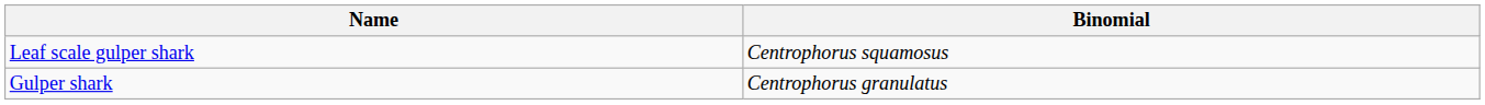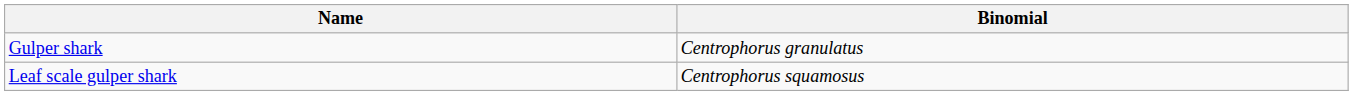rows swapped: Leaf scale gulper shark <-> Gulper shark
